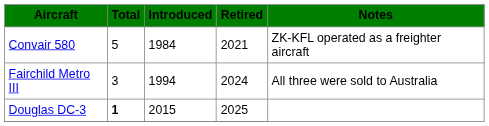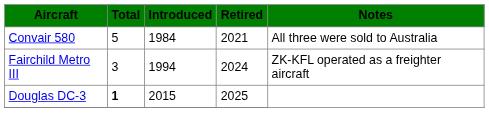Convair 580 | Notes: ZK-KFL operated as a freighter aircraft -> All three were sold to Australia
Fairchild Metro III | Notes: All three were sold to Australia -> ZK-KFL operated as a freighter aircraft
